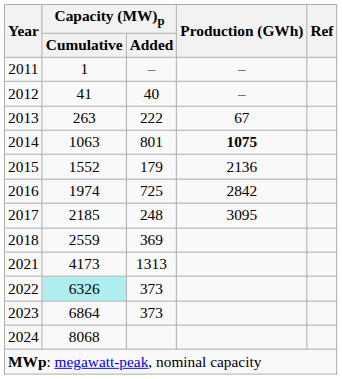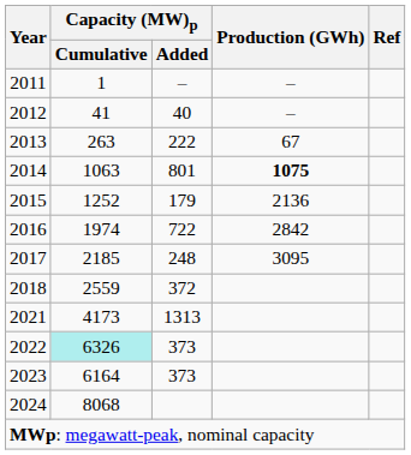2015 | Capacity (MW)p / Cumulative: 1552 -> 1252
2016 | Capacity (MW)p / Added: 725 -> 722
2018 | Capacity (MW)p / Added: 369 -> 372
2023 | Capacity (MW)p / Cumulative: 6864 -> 6164
